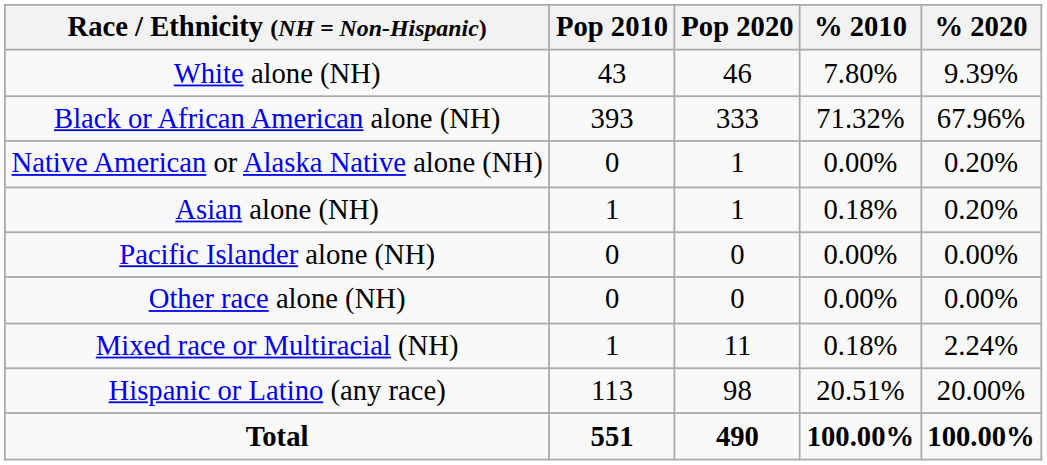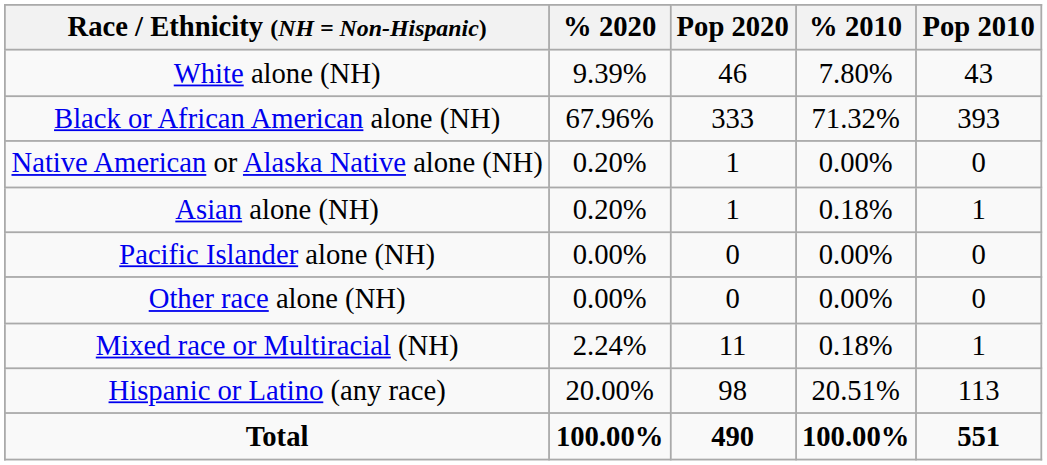columns swapped: Pop 2010 <-> % 2020
